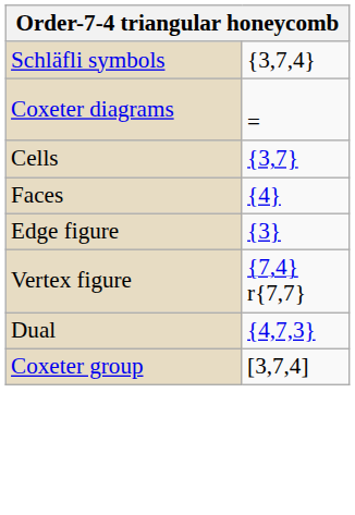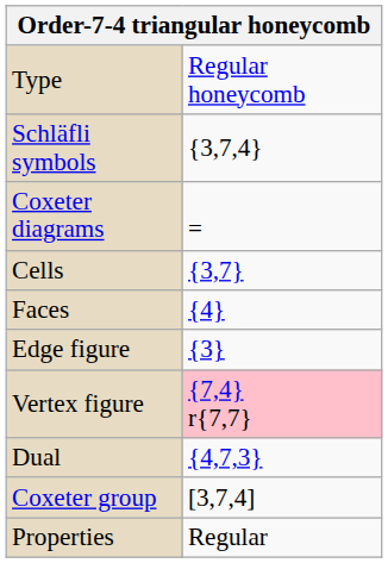+ row: Type | Regular honeycomb
Vertex figure | column 2: no background -> pink background
+ row: Properties | Regular
